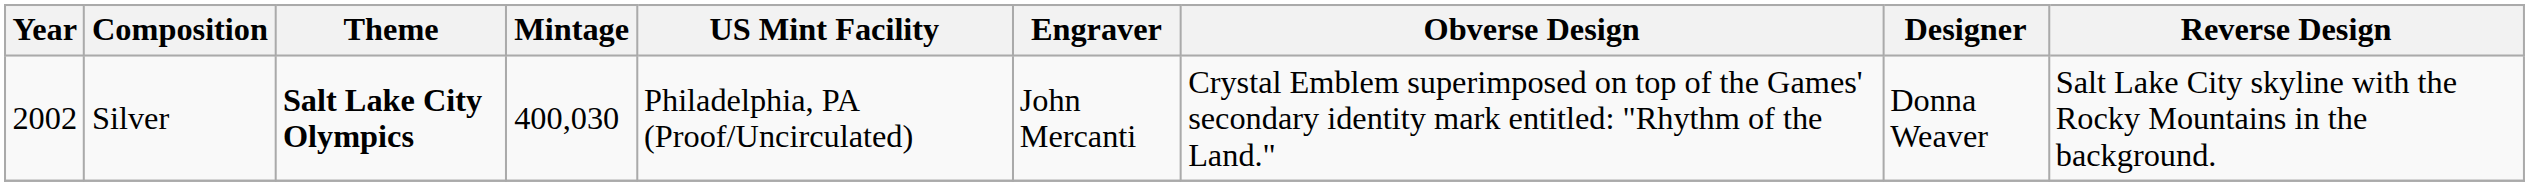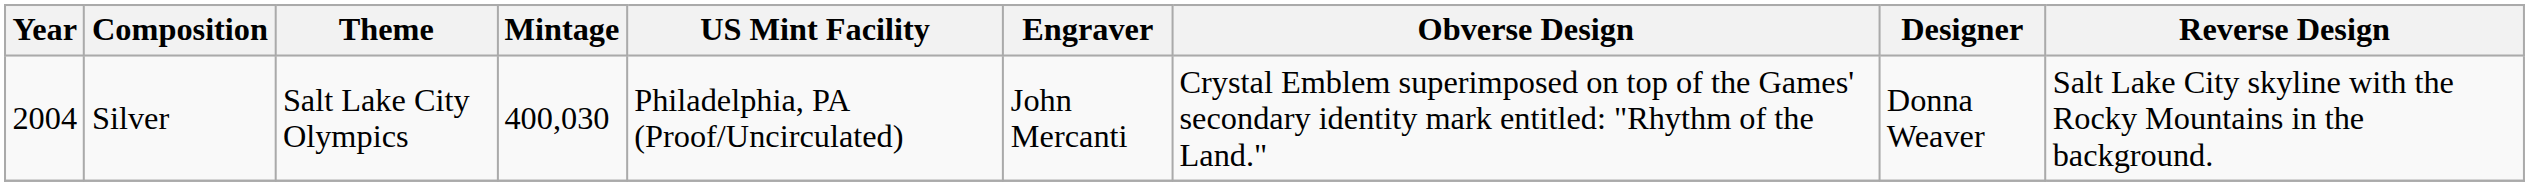Silver | Year: 2002 -> 2004
Silver | Theme: bold -> normal
